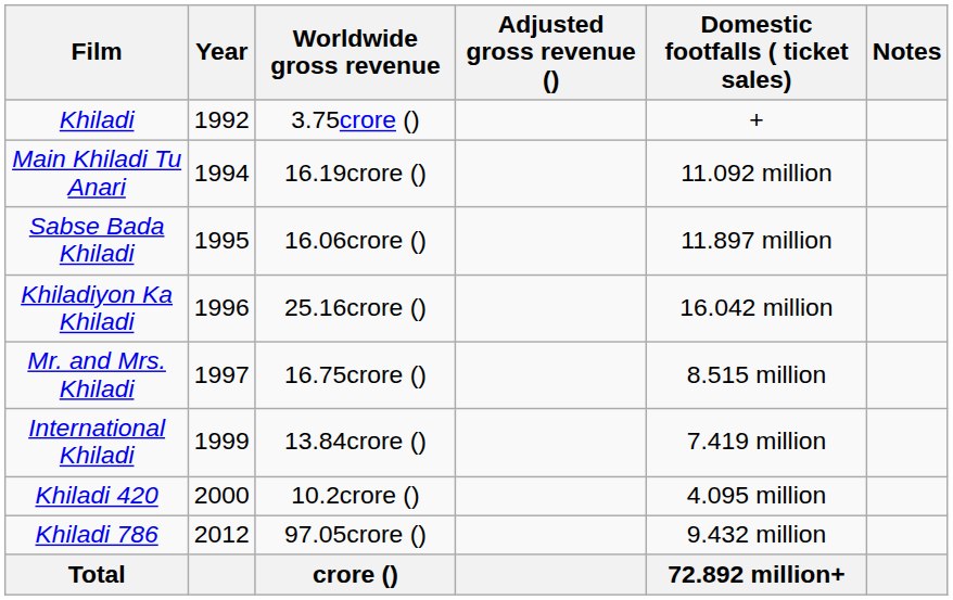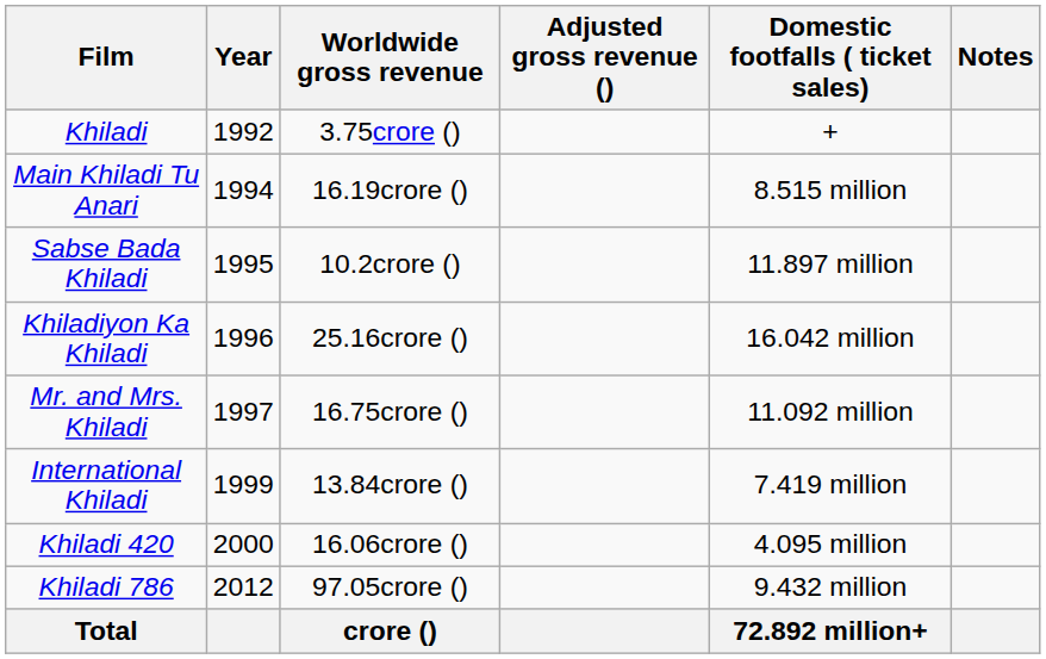Main Khiladi Tu Anari | Domestic footfalls ( ticket sales): 11.092 million -> 8.515 million
Sabse Bada Khiladi | Worldwide gross revenue: 16.06crore () -> 10.2crore ()
Mr. and Mrs. Khiladi | Domestic footfalls ( ticket sales): 8.515 million -> 11.092 million
Khiladi 420 | Worldwide gross revenue: 10.2crore () -> 16.06crore ()
